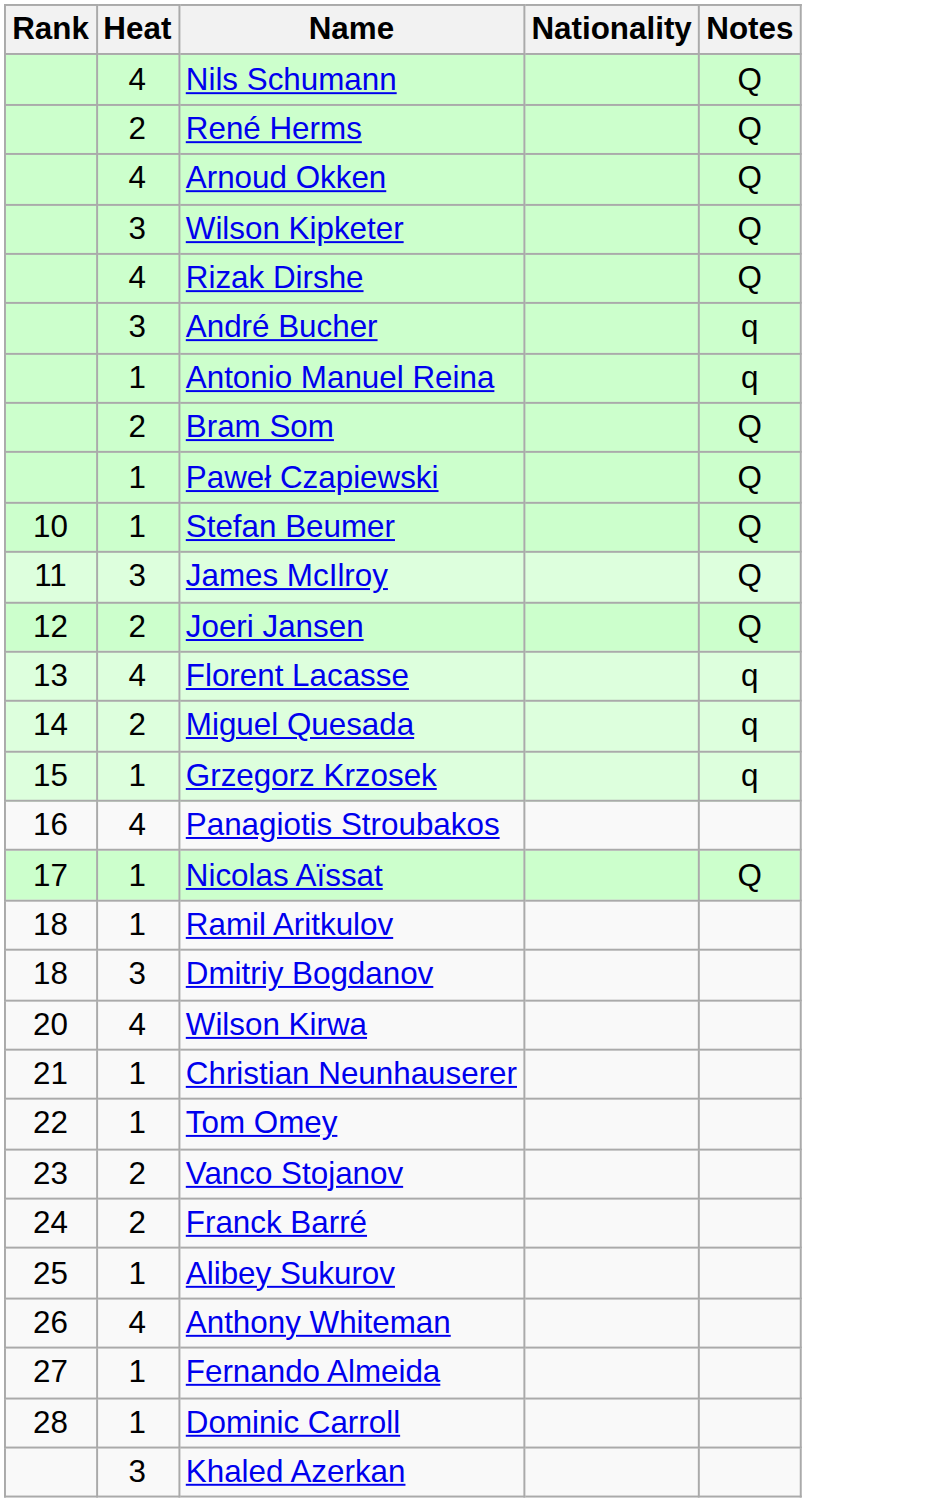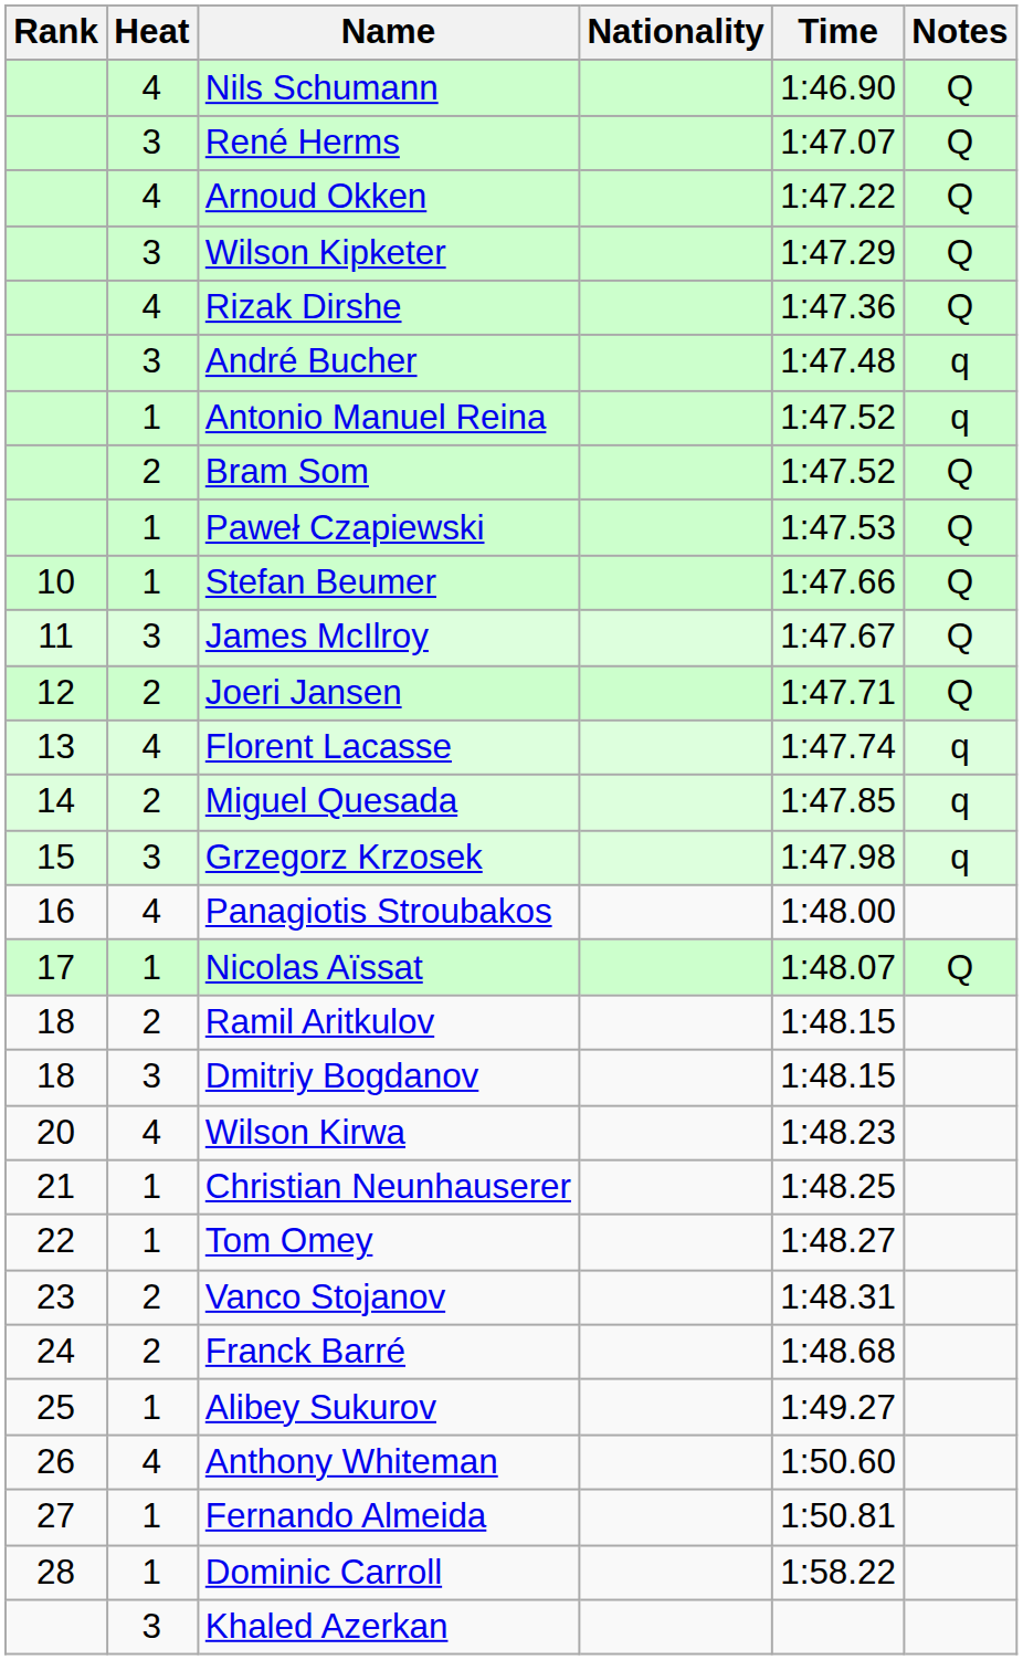+ column: Time | 1:46.90 | 1:47.07 | 1:47.22 | 1:47.29 | 1:47.36 | 1:47.48 | 1:47.52 | 1:47.52 | 1:47.53 | 1:47.66 | 1:47.67 | 1:47.71 | 1:47.74 | 1:47.85 | 1:47.98 | 1:48.00 | 1:48.07 | 1:48.15 | 1:48.15 | 1:48.23 | 1:48.25 | 1:48.27 | 1:48.31 | 1:48.68 | 1:49.27 | 1:50.60 | 1:50.81 | 1:58.22
René Herms | Heat: 2 -> 3
Grzegorz Krzosek | Heat: 1 -> 3
Ramil Aritkulov | Heat: 1 -> 2
